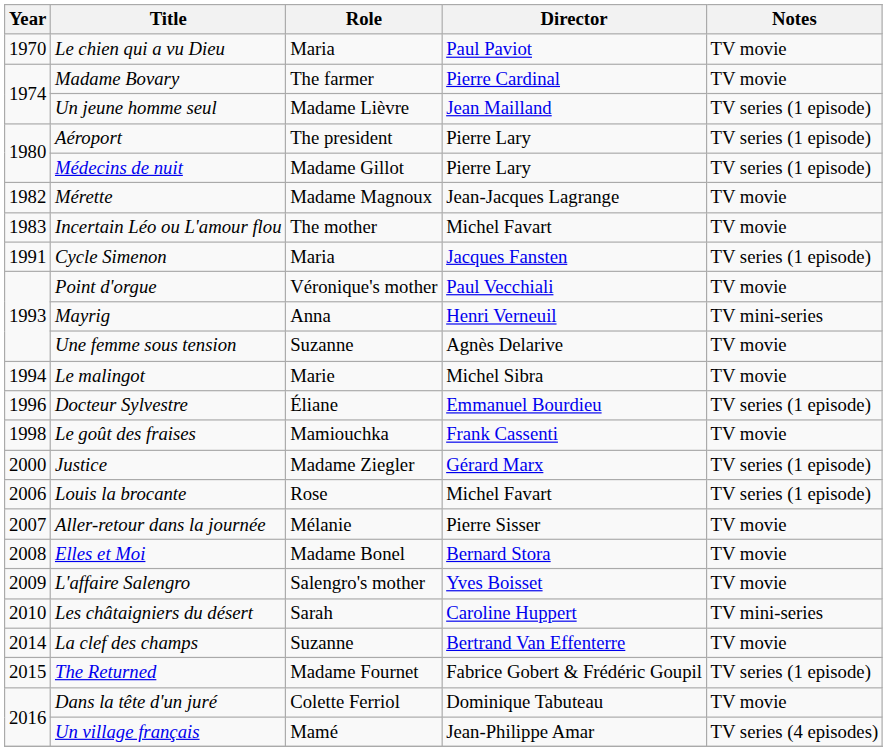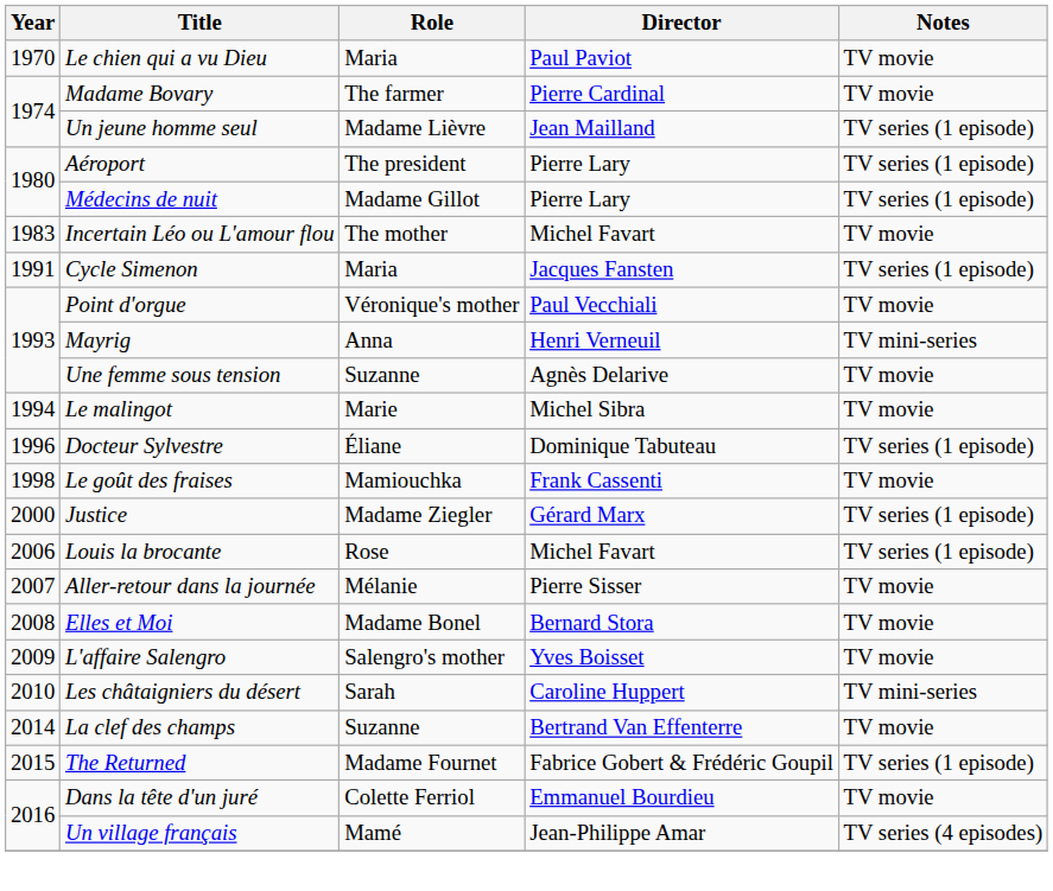- row: 1982 | Mérette | Madame Magnoux | Jean-Jacques Lagrange | TV movie
Docteur Sylvestre | Director: Emmanuel Bourdieu -> Dominique Tabuteau
Dans la tête d'un juré | Director: Dominique Tabuteau -> Emmanuel Bourdieu
